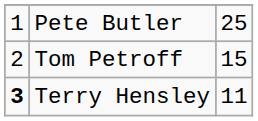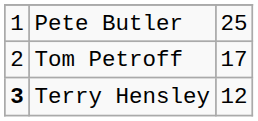Tom Petroff | column 3: 15 -> 17
Terry Hensley | column 3: 11 -> 12
